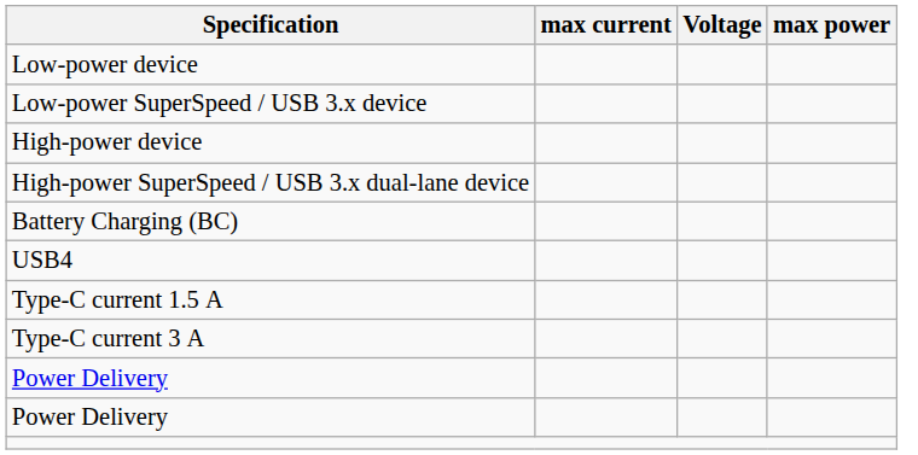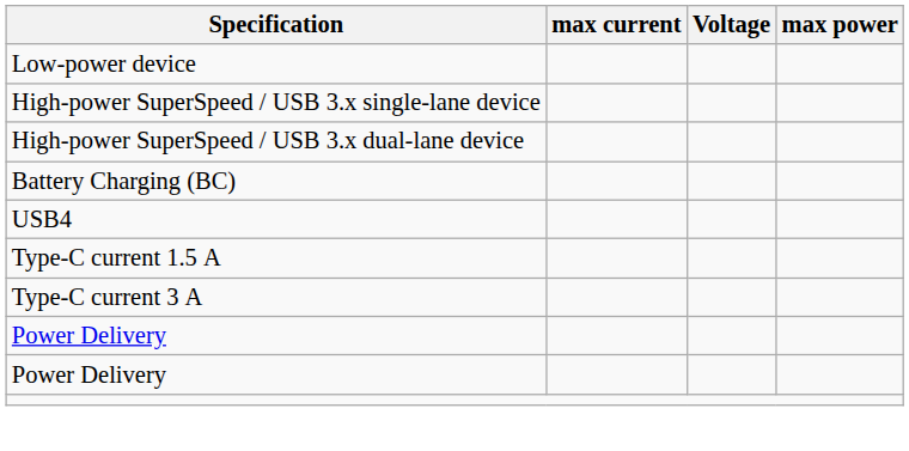- row: Low-power SuperSpeed / USB 3.x device
- row: High-power device
+ row: High-power SuperSpeed / USB 3.x single-lane device
